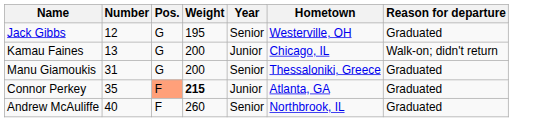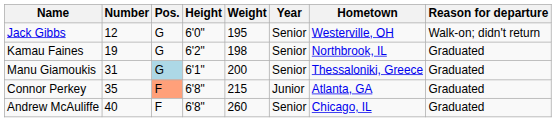+ column: Height | 6'0" | 6'2" | 6'1" | 6'8" | 6'8"
Jack Gibbs | Reason for departure: Graduated -> Walk-on; didn't return
Kamau Faines | Number: 13 -> 19
Kamau Faines | Weight: 200 -> 198
Kamau Faines | Year: Junior -> Senior
Kamau Faines | Hometown: Chicago, IL -> Northbrook, IL
Kamau Faines | Reason for departure: Walk-on; didn't return -> Graduated
Manu Giamoukis | Pos.: no background -> lightblue background
Connor Perkey | Weight: bold -> normal
Andrew McAuliffe | Hometown: Northbrook, IL -> Chicago, IL
